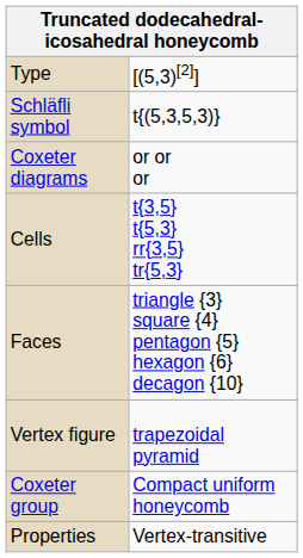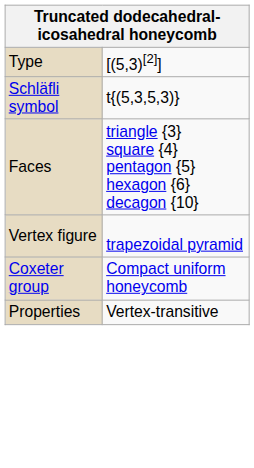- row: Coxeter diagrams | or or or
- row: Cells | t{3,5} t{5,3} rr{3,5} tr{5,3}
